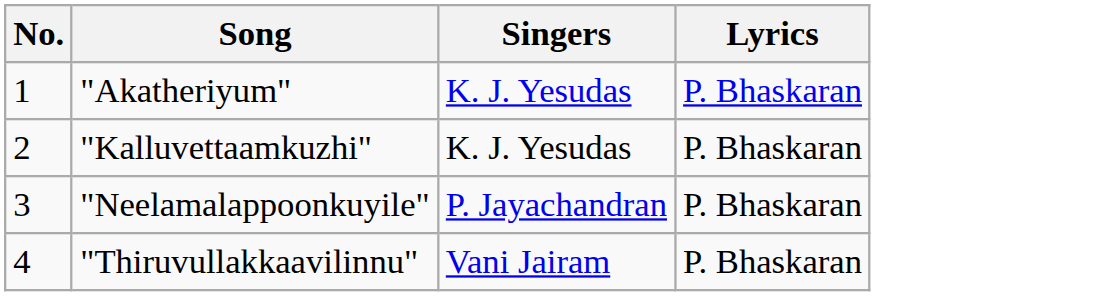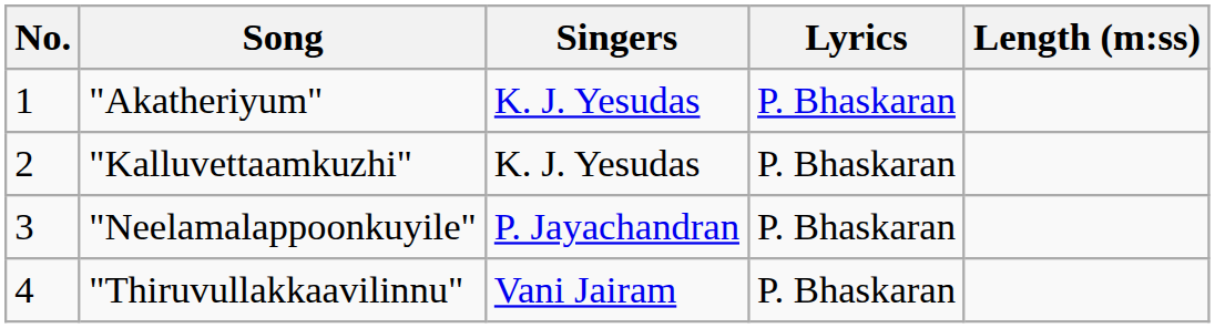+ column: Length (m:ss)
